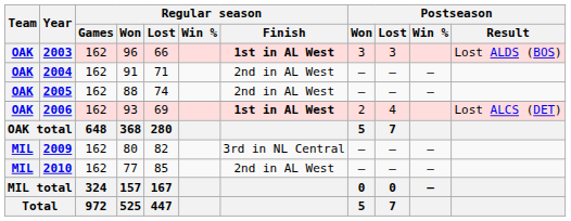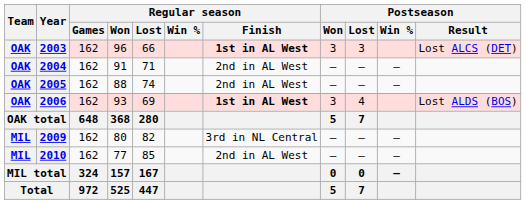2003 | Postseason / Result: Lost ALDS (BOS) -> Lost ALCS (DET)
2006 | Postseason / Won: 2 -> 3
2006 | Postseason / Result: Lost ALCS (DET) -> Lost ALDS (BOS)
